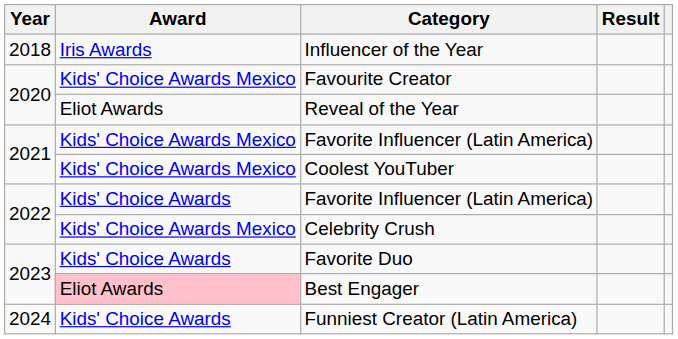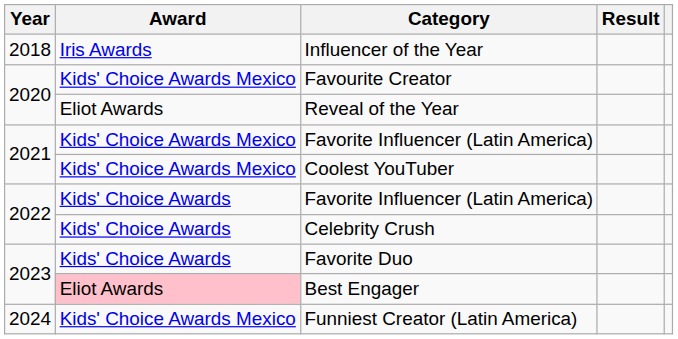Celebrity Crush | Award: Kids' Choice Awards Mexico -> Kids' Choice Awards
Funniest Creator (Latin America) | Award: Kids' Choice Awards -> Kids' Choice Awards Mexico
